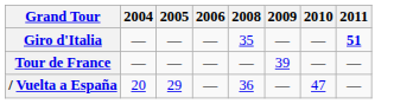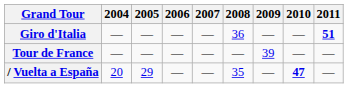+ column: 2007 | — | — | —
Giro d'Italia | 2008: 35 -> 36
/ Vuelta a España | 2008: 36 -> 35
/ Vuelta a España | 2010: normal -> bold
